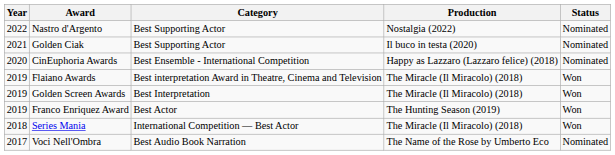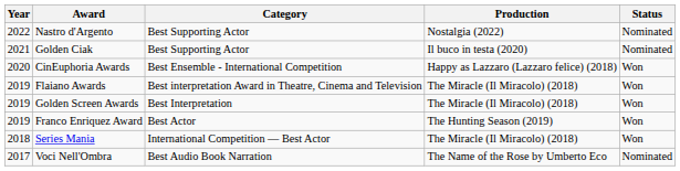CinEuphoria Awards | Status: Nominated -> Won
